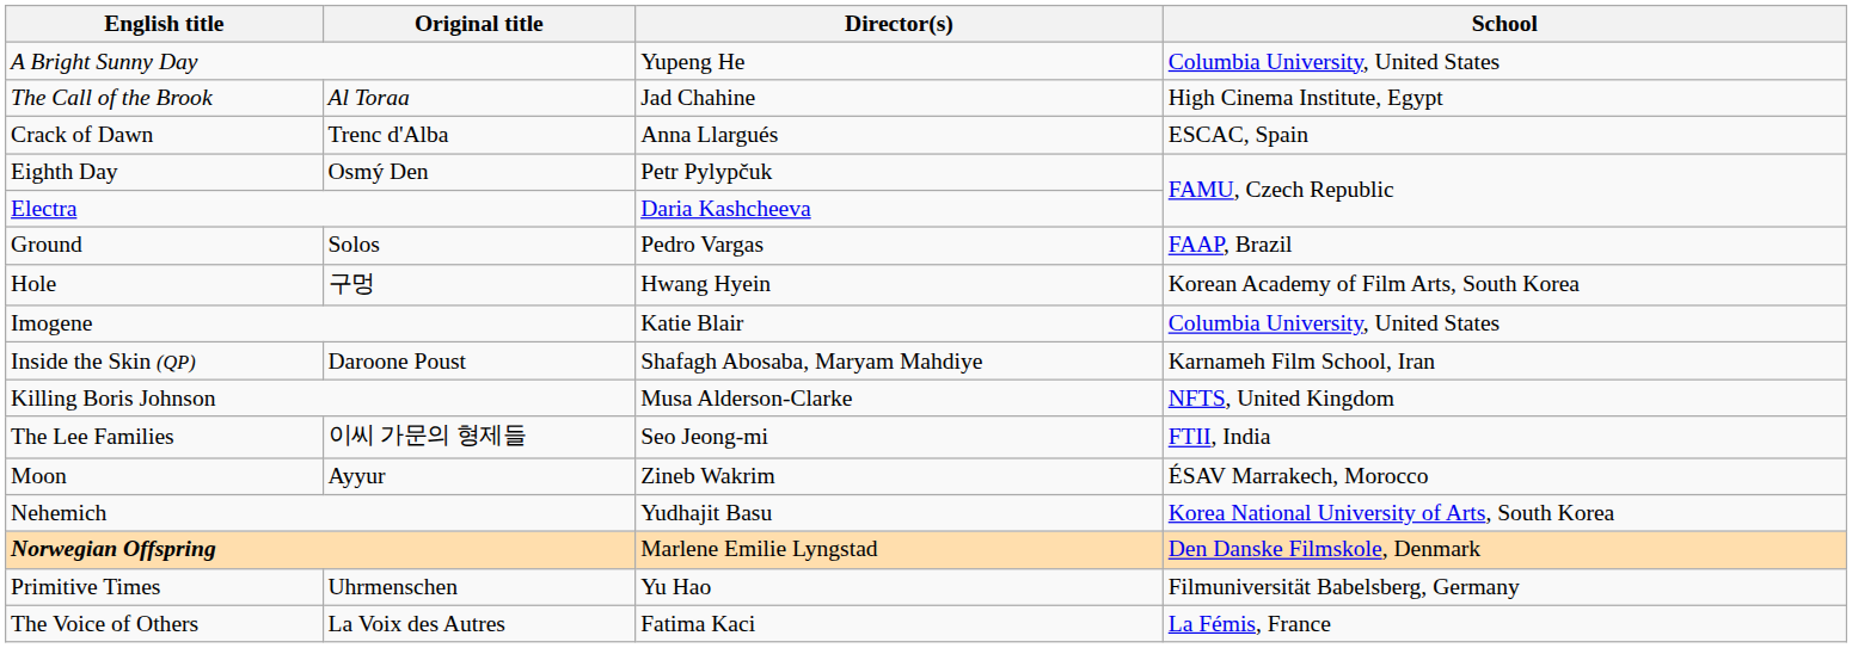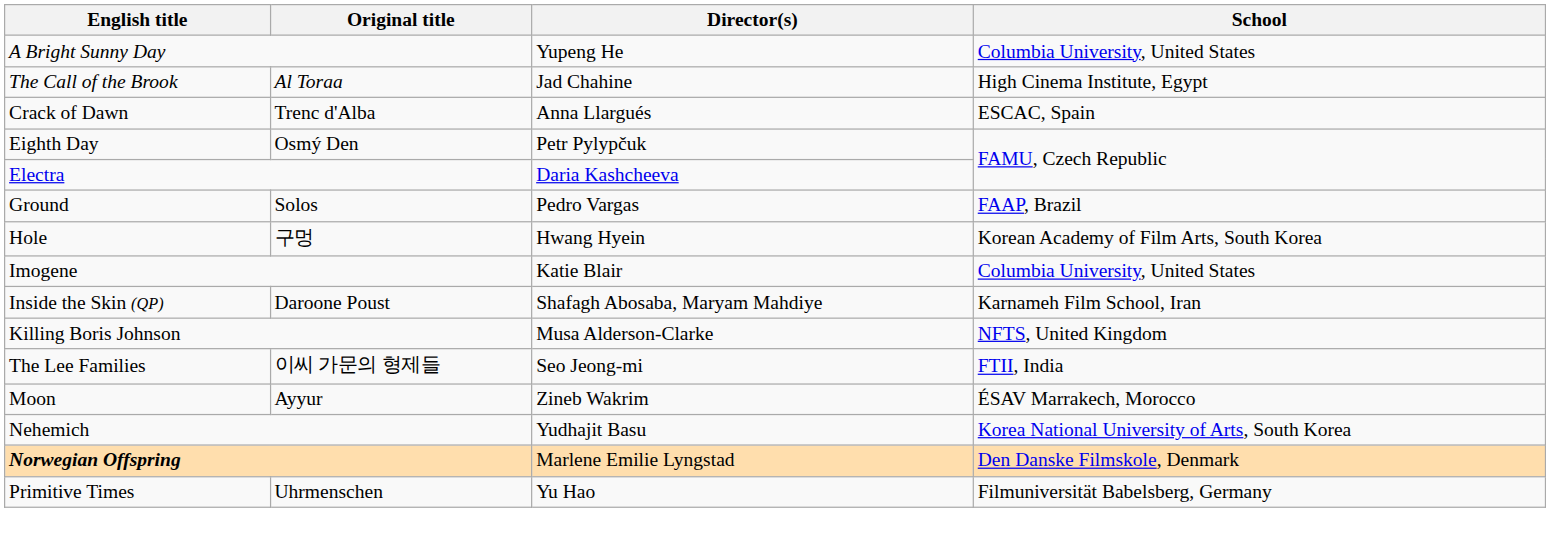- row: The Voice of Others | La Voix des Autres | Fatima Kaci | La Fémis, France
